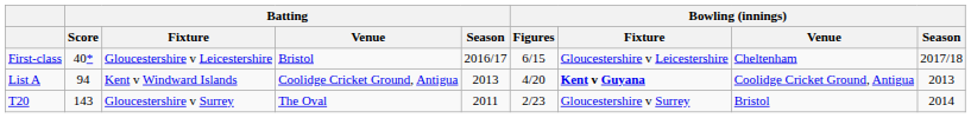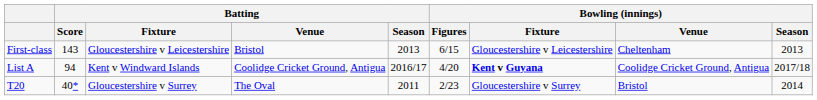First-class | Batting / Score: 40* -> 143
First-class | Batting / Season: 2016/17 -> 2013
First-class | Bowling (innings) / Season: 2017/18 -> 2013
List A | Batting / Season: 2013 -> 2016/17
List A | Bowling (innings) / Season: 2013 -> 2017/18
T20 | Batting / Score: 143 -> 40*
